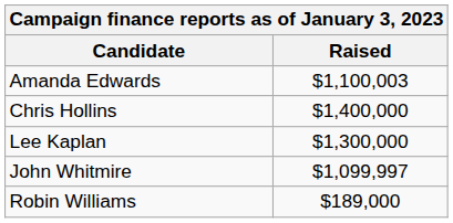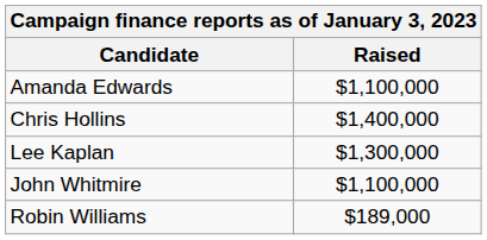Amanda Edwards | Raised: $1,100,003 -> $1,100,000
John Whitmire | Raised: $1,099,997 -> $1,100,000
